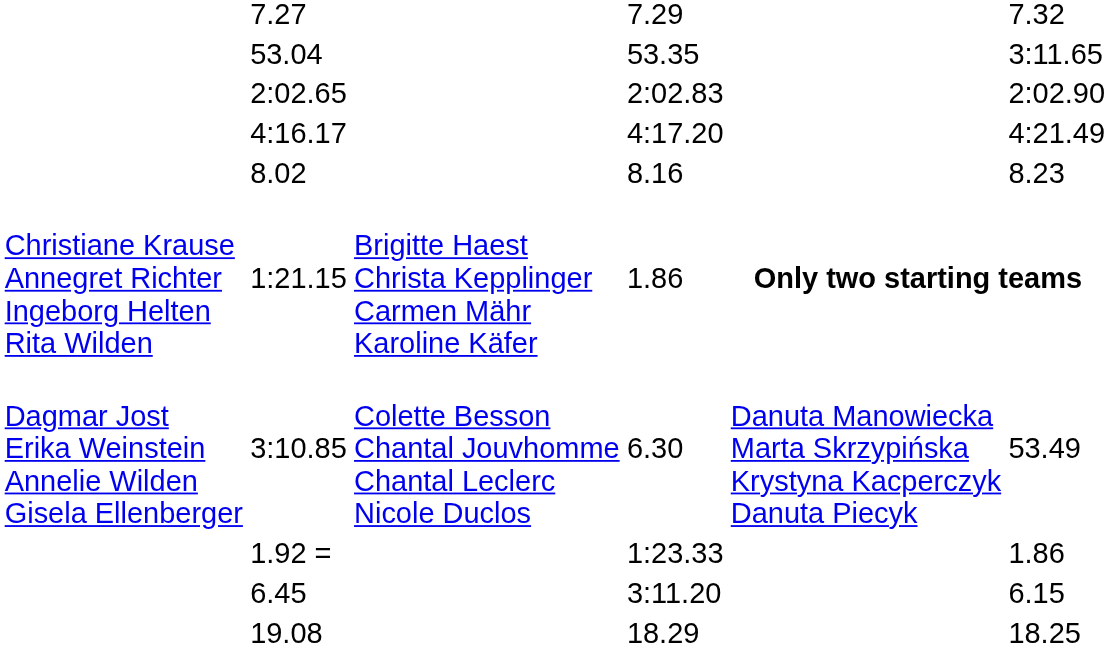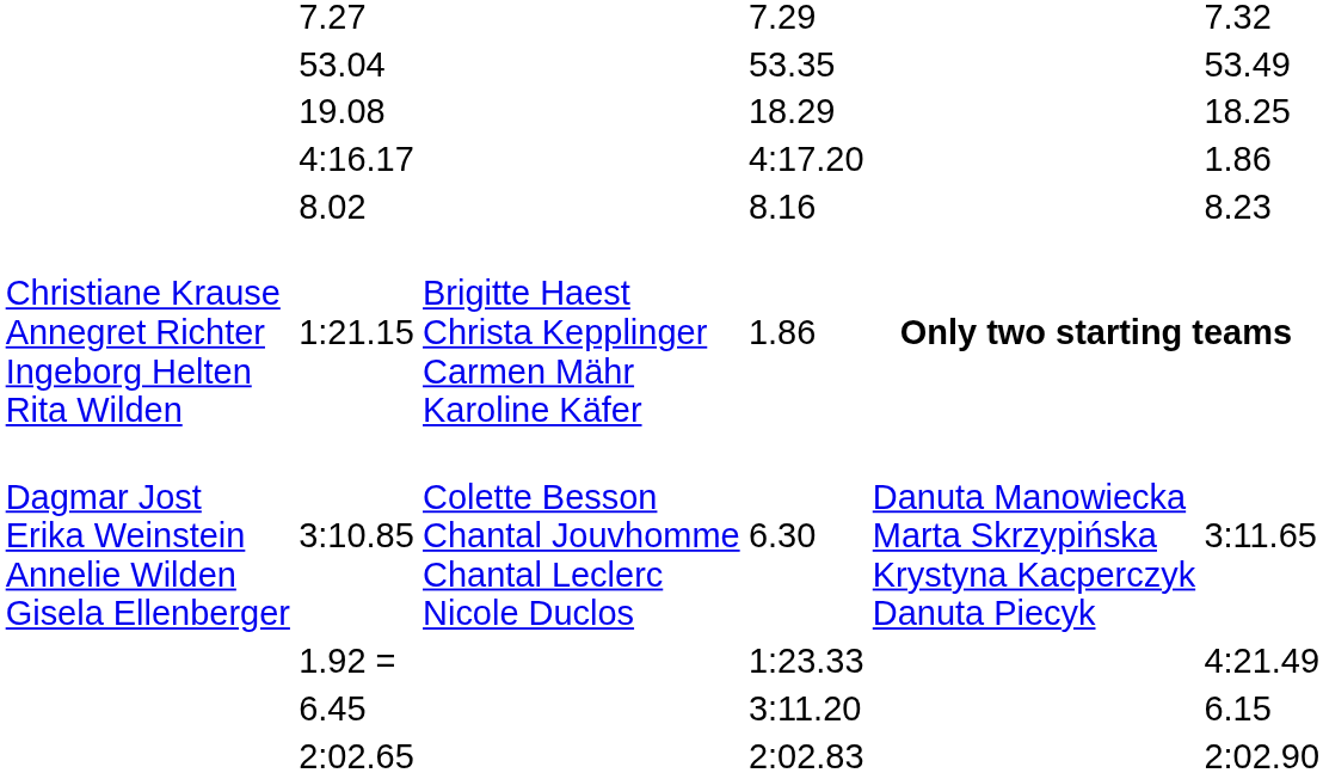53.04 | column 7: 3:11.65 -> 53.49
rows swapped: 2:02.65 <-> 19.08
4:16.17 | column 7: 4:21.49 -> 1.86
3:10.85 | column 7: 53.49 -> 3:11.65
1.92 = | column 7: 1.86 -> 4:21.49
